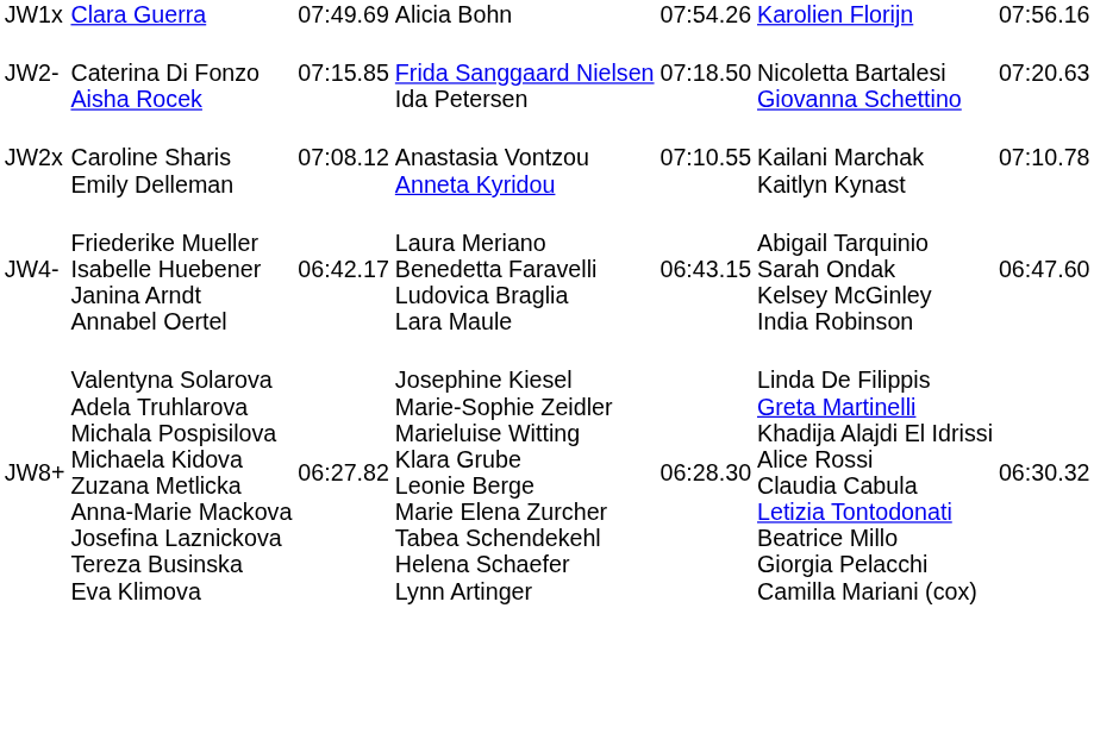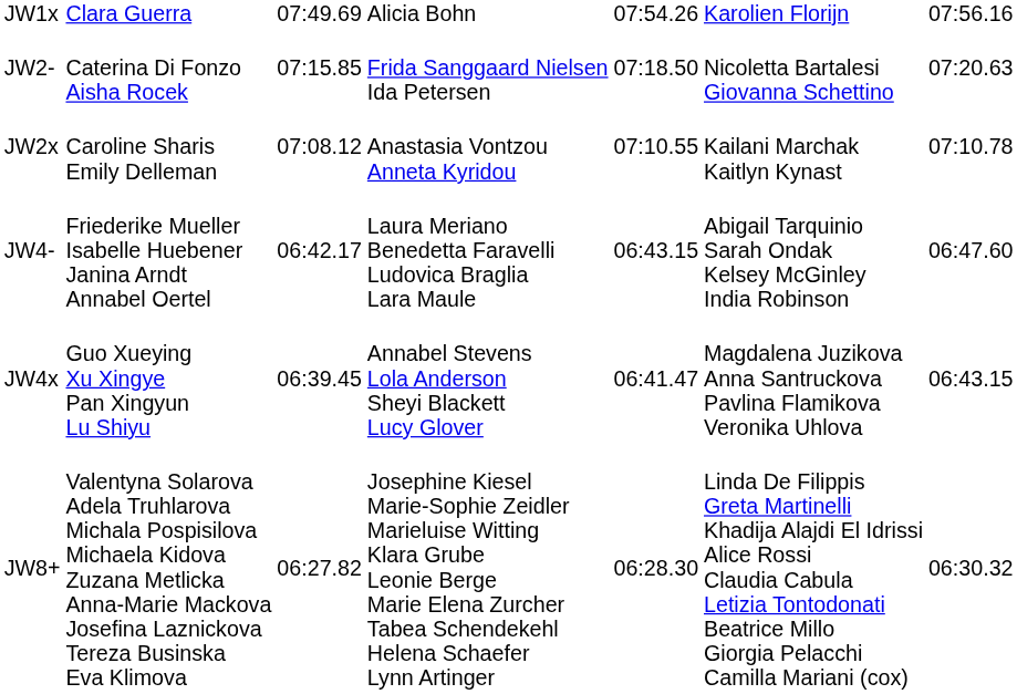+ row: JW4x | Guo Xueying Xu Xingye Pan Xingyun Lu Shiyu | 06:39.45 | Annabel Stevens Lola Anderson Sheyi Blackett Lucy Glover | 06:41.47 | Magdalena Juzikova Anna Santruckova Pavlina Flamikova Veronika Uhlova | 06:43.15
